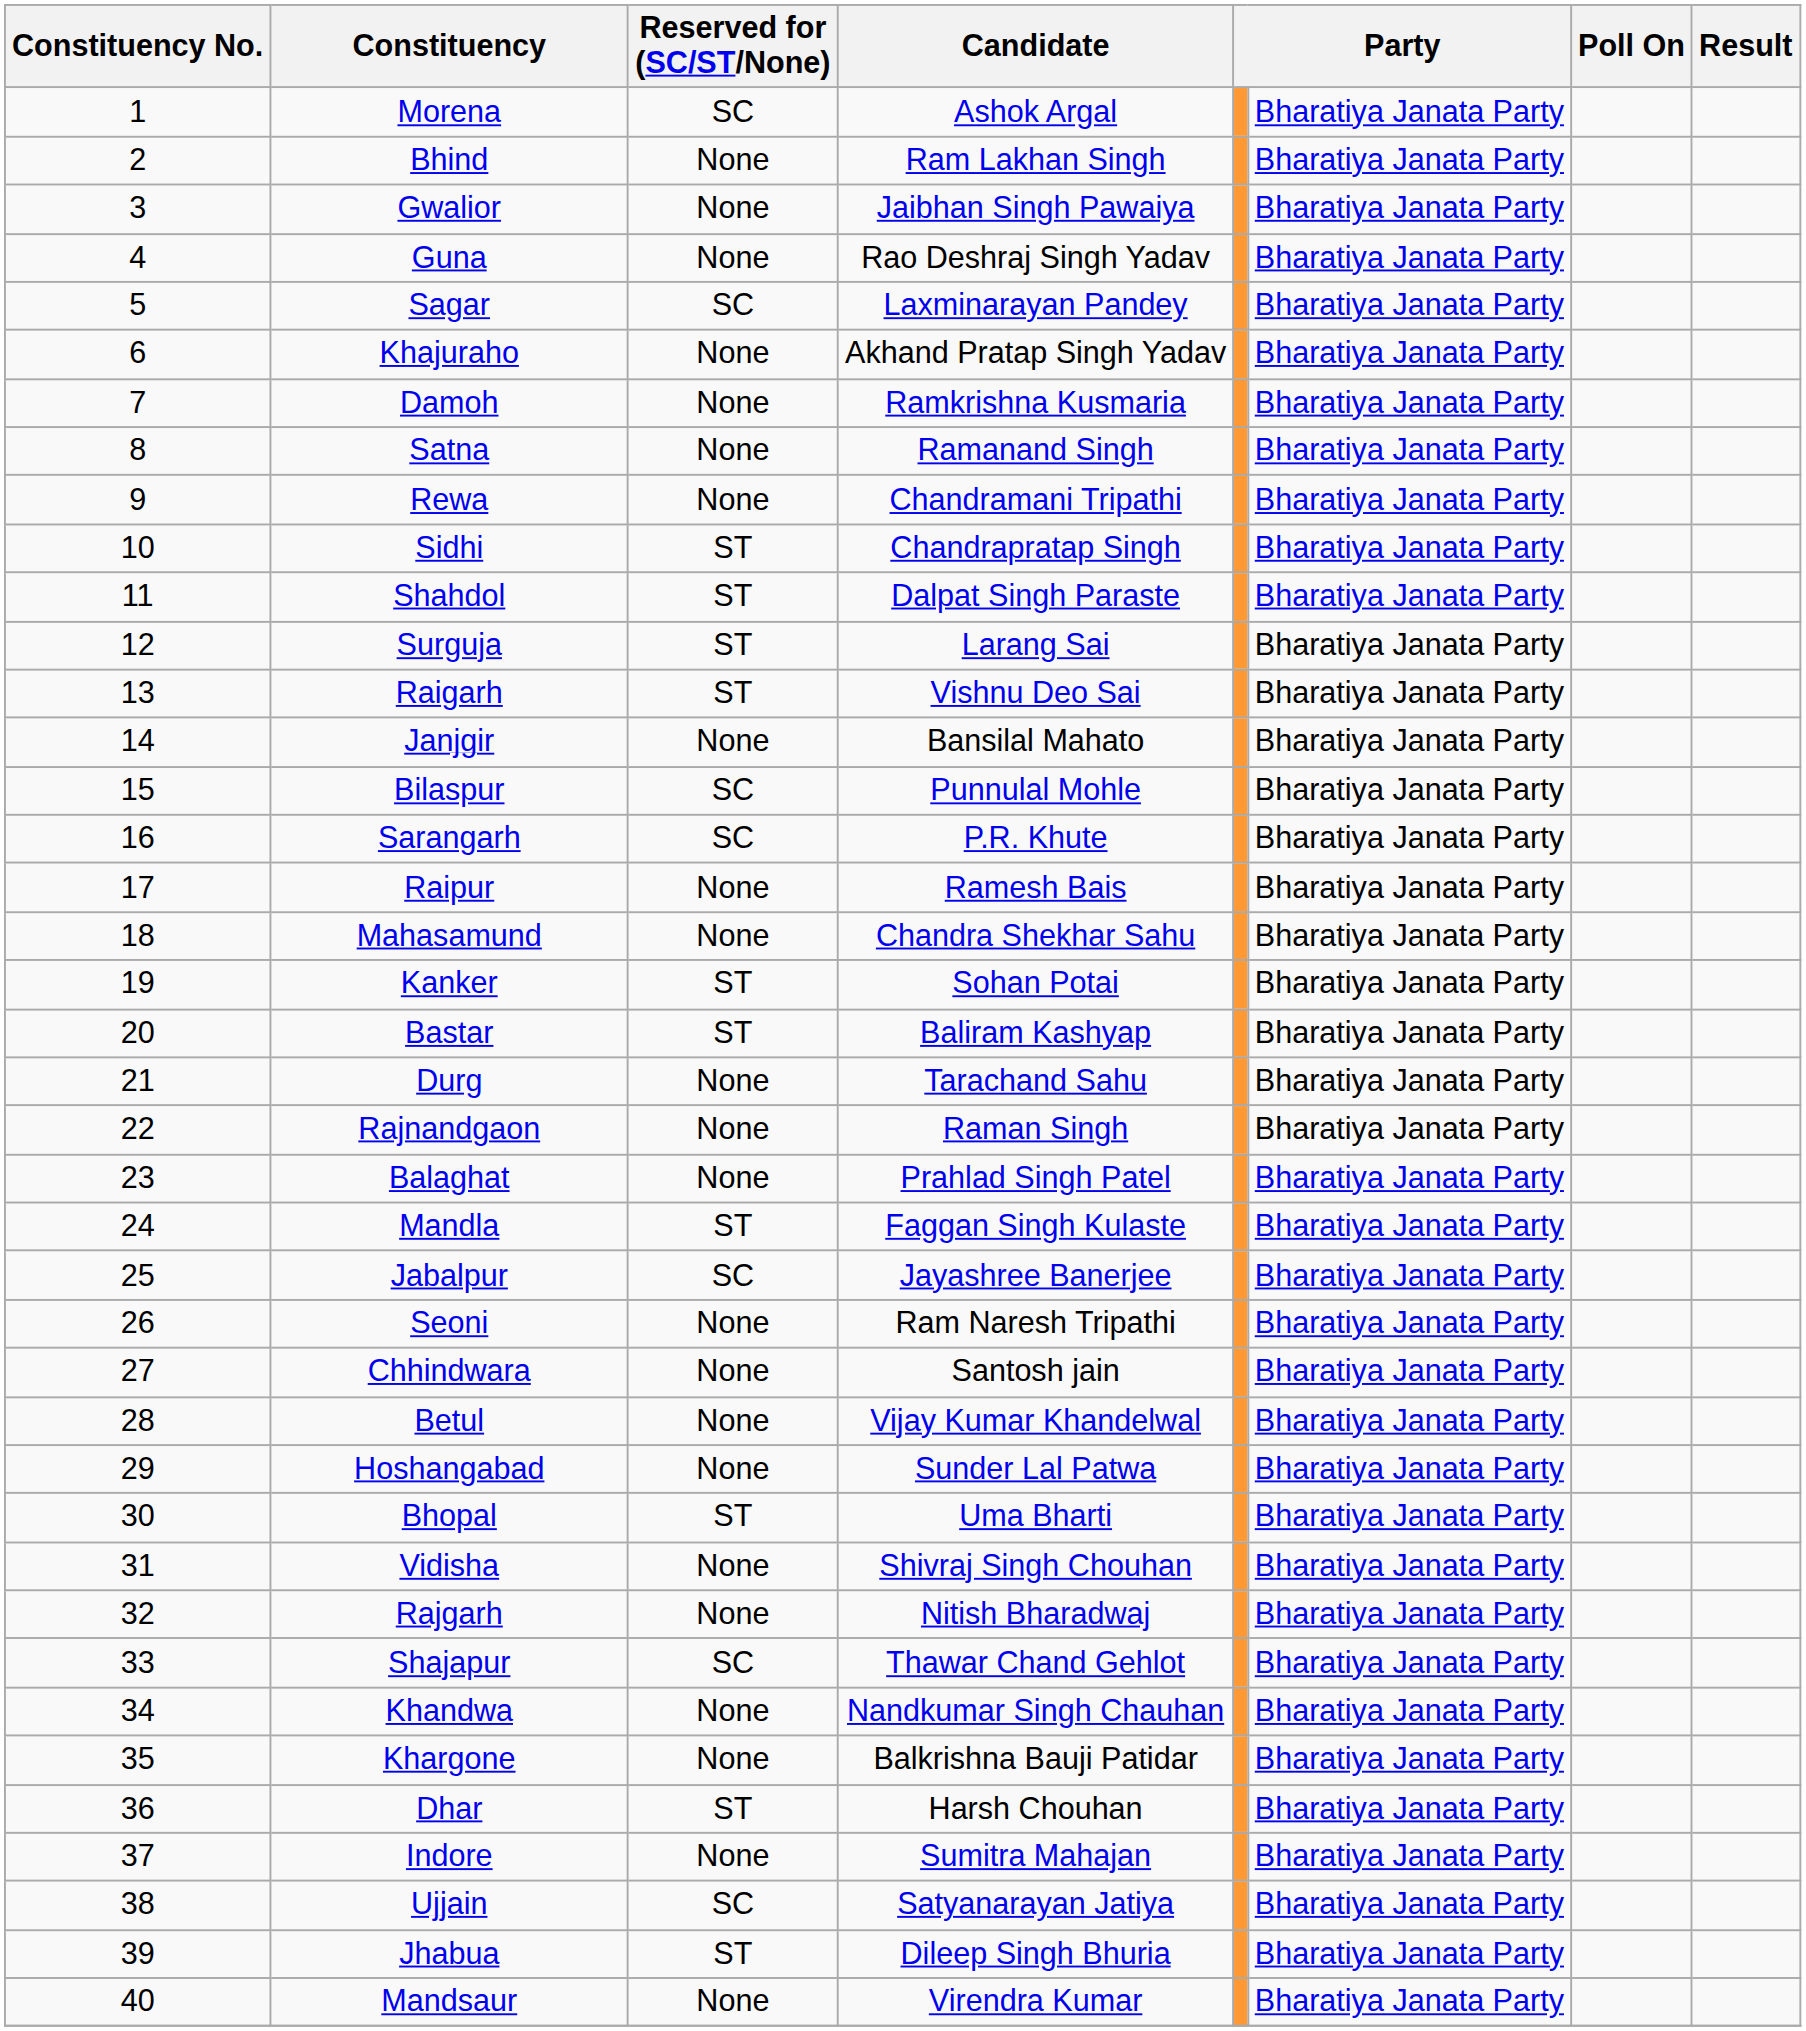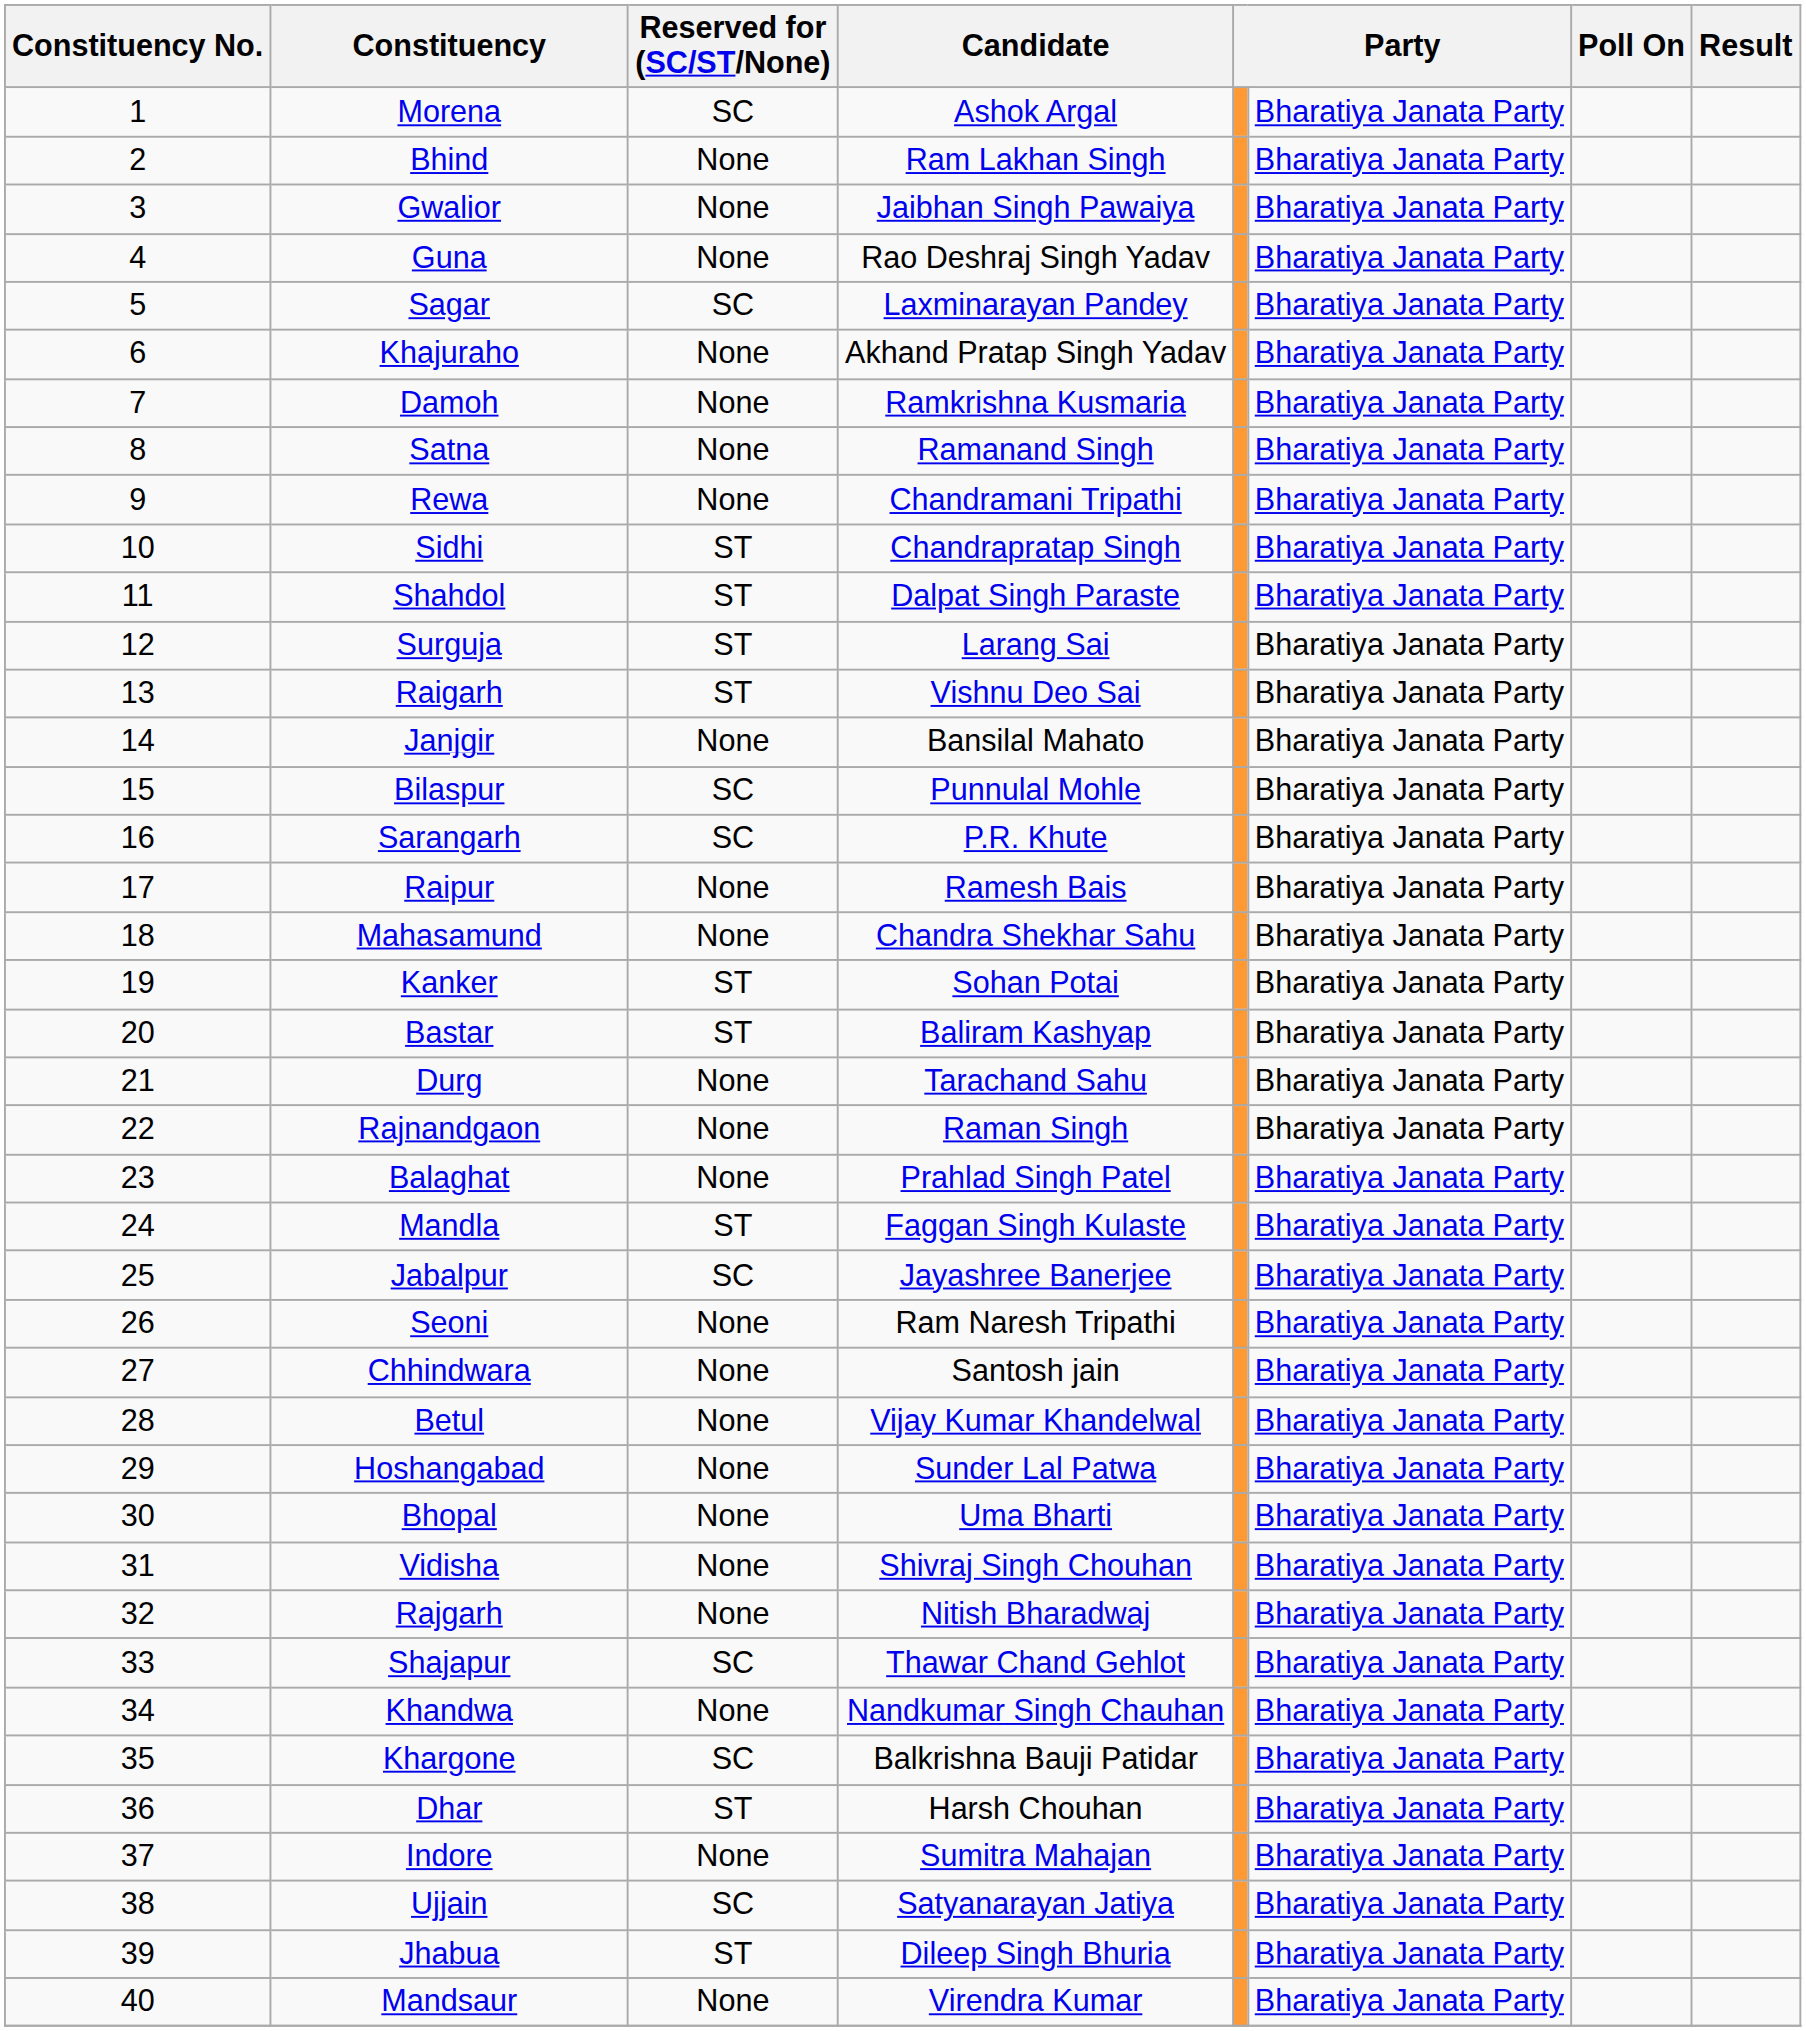Bhopal | Reserved for (SC/ST/None): ST -> None
Khargone | Reserved for (SC/ST/None): None -> SC
